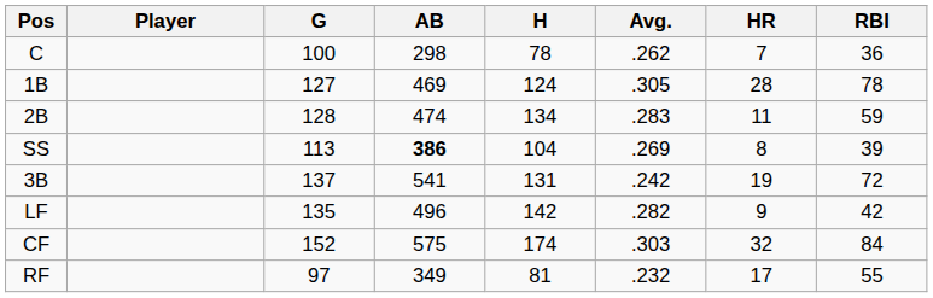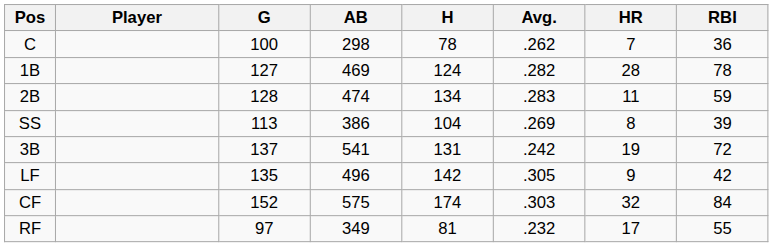1B | Avg.: .305 -> .282
SS | AB: bold -> normal
LF | Avg.: .282 -> .305
